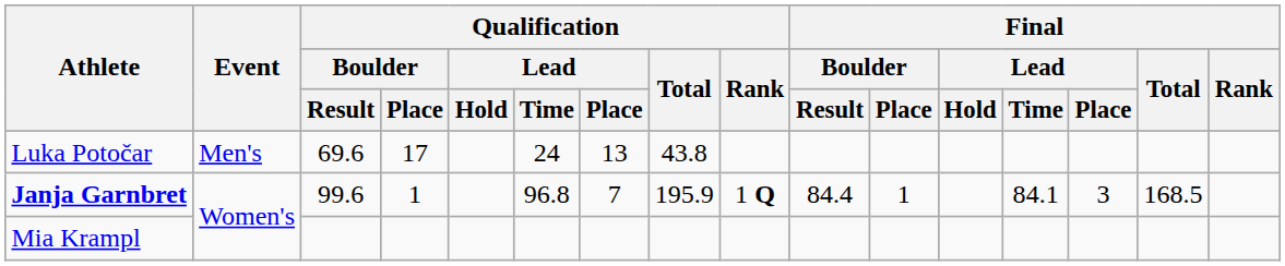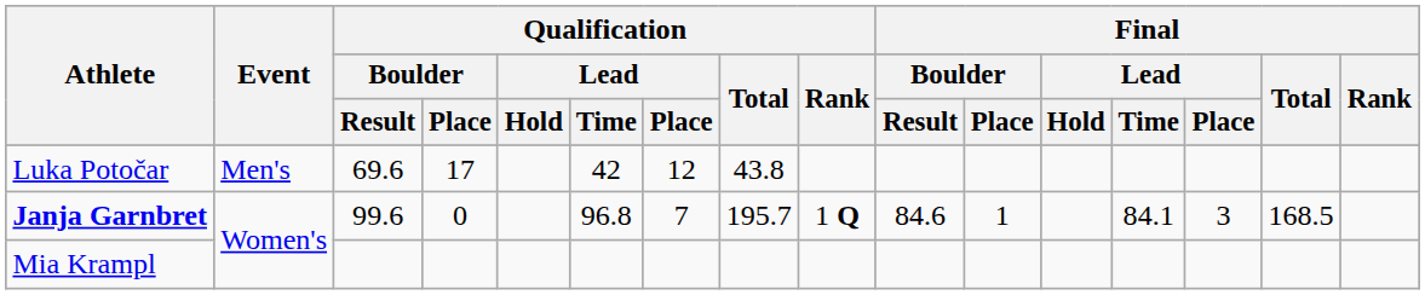Luka Potočar | Qualification / Lead / Time: 24 -> 42
Luka Potočar | Qualification / Lead / Place: 13 -> 12
Janja Garnbret | Qualification / Boulder / Place: 1 -> 0
Janja Garnbret | Qualification / Total: 195.9 -> 195.7
Janja Garnbret | Final / Boulder / Result: 84.4 -> 84.6
